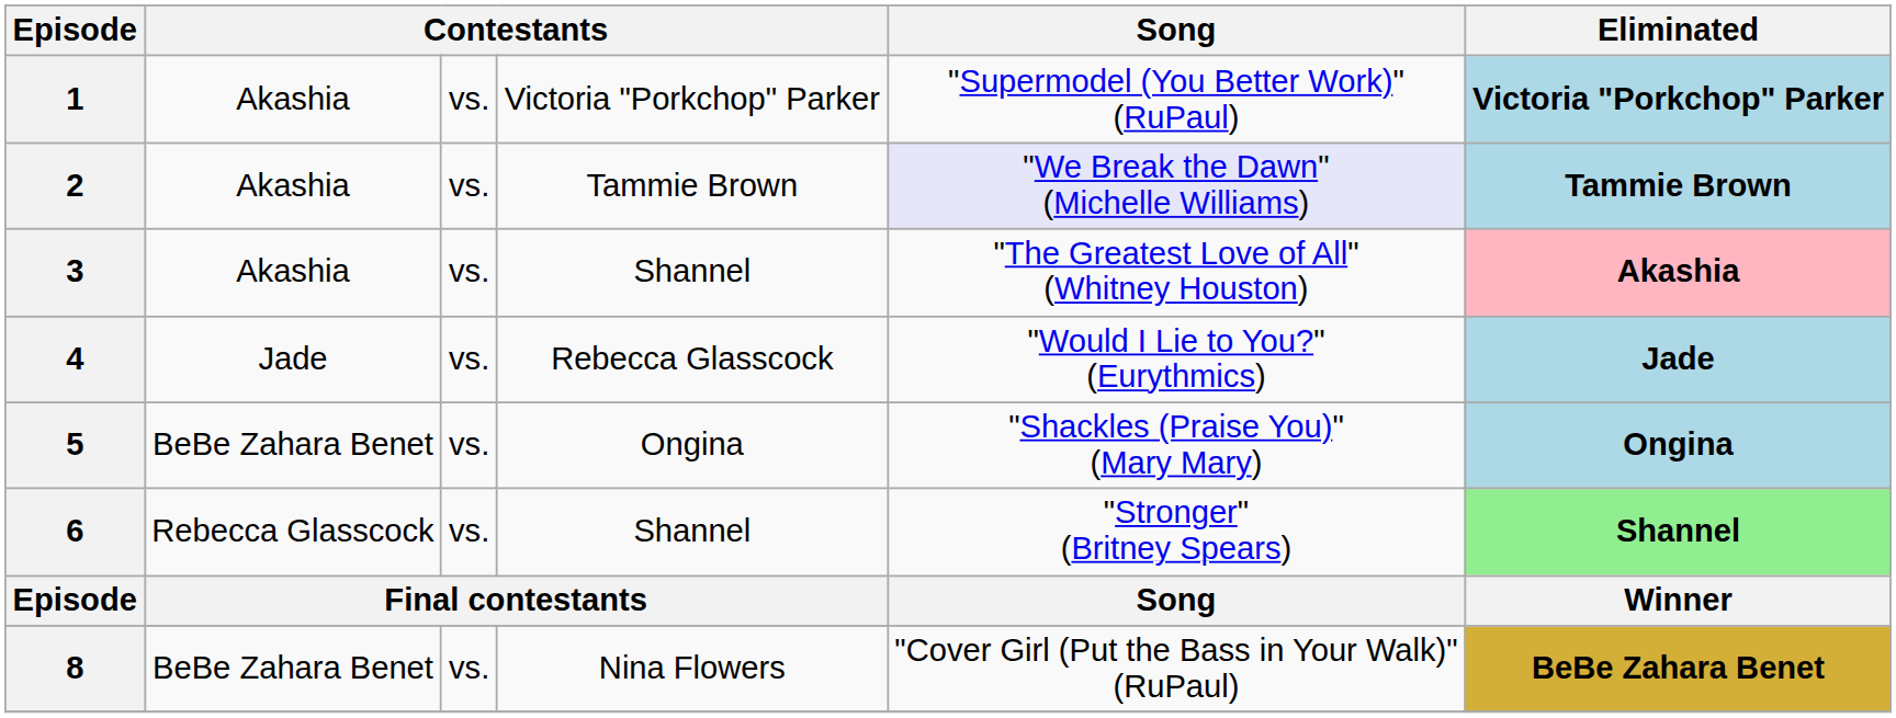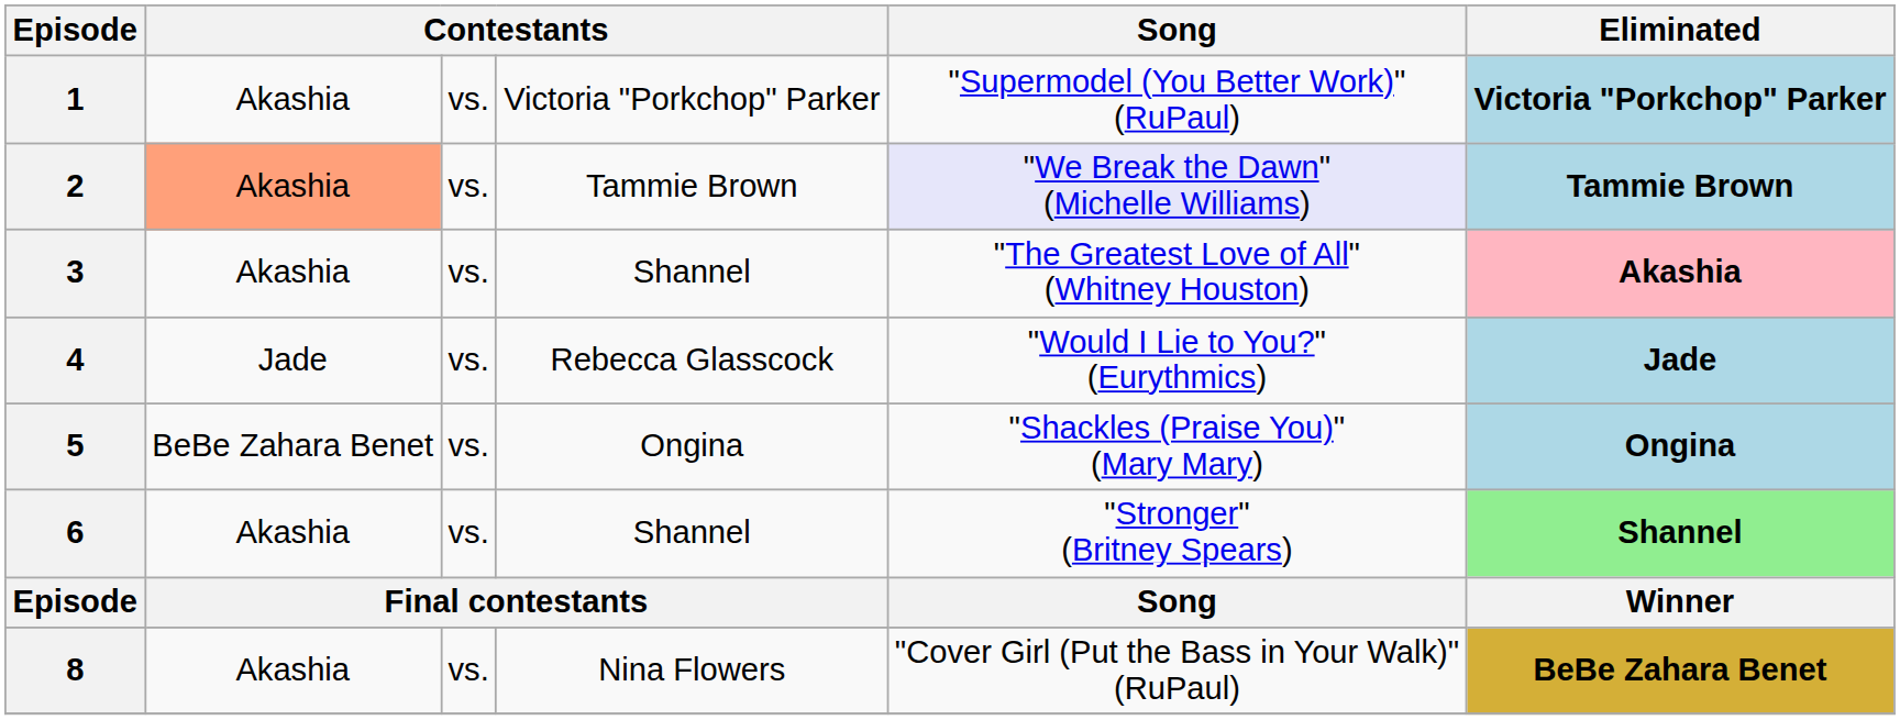2 | column 2: no background -> lightsalmon background
6 | column 2: Rebecca Glasscock -> Akashia
8 | column 2: BeBe Zahara Benet -> Akashia
